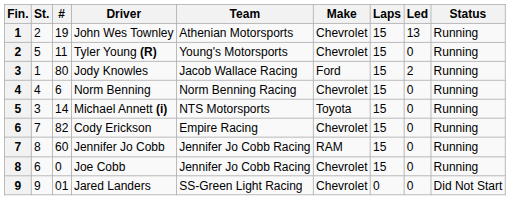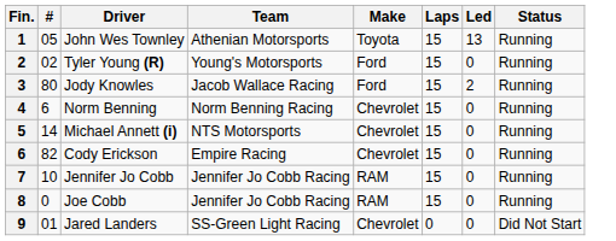- column: St. | 2 | 5 | 1 | 4 | 3 | 7 | 8 | 6 | 9
John Wes Townley | #: 19 -> 05
John Wes Townley | Make: Chevrolet -> Toyota
Tyler Young (R) | #: 11 -> 02
Tyler Young (R) | Make: Chevrolet -> Ford
Michael Annett (i) | Make: Toyota -> Chevrolet
Jennifer Jo Cobb | #: 60 -> 10
Joe Cobb | Make: Chevrolet -> RAM
